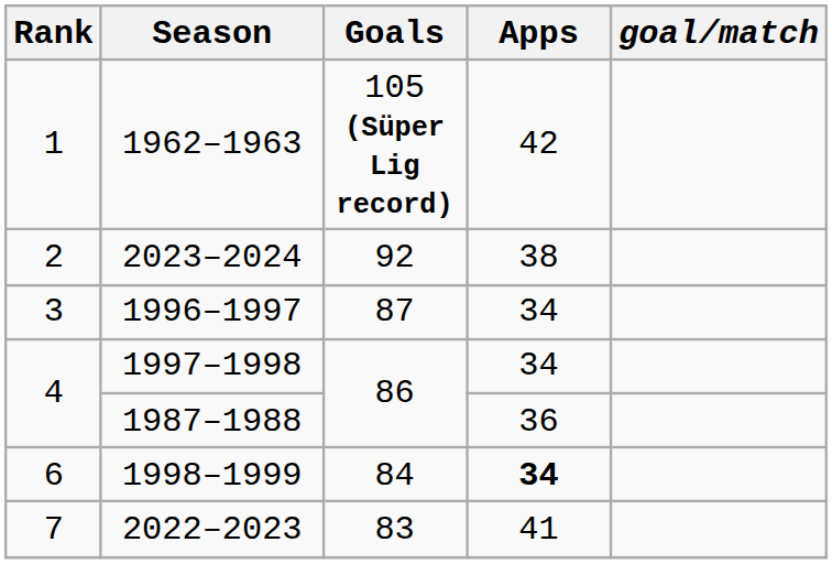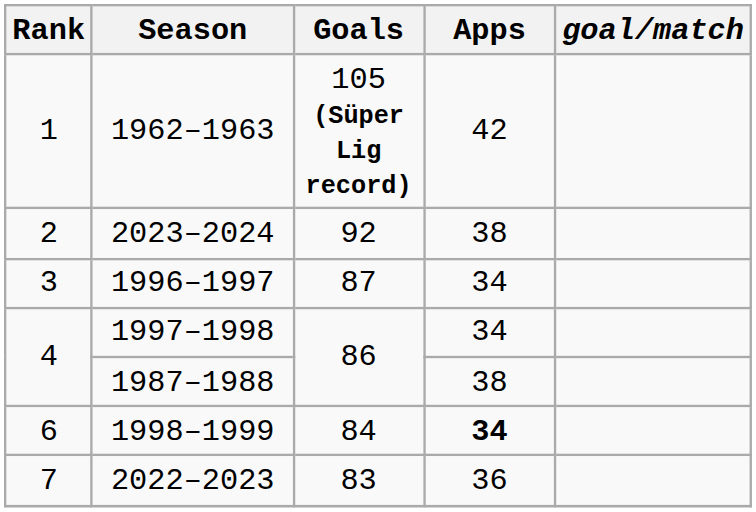1987–1988 | Apps: 36 -> 38
2022–2023 | Apps: 41 -> 36
